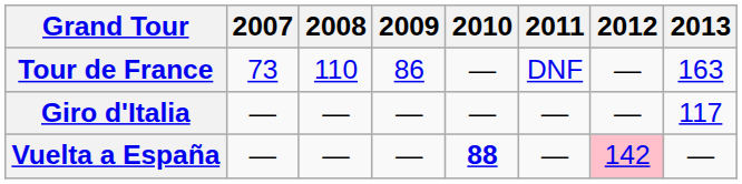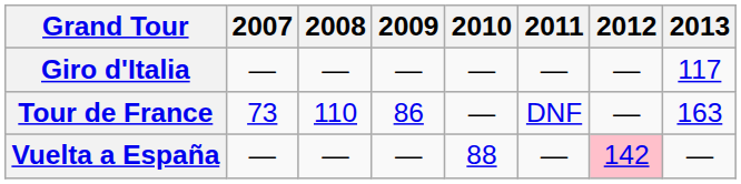rows swapped: Giro d'Italia <-> Tour de France
Vuelta a España | 2010: bold -> normal
